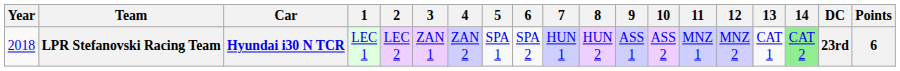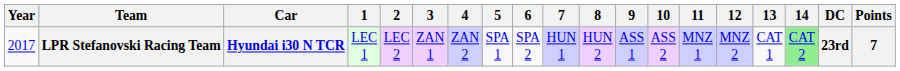LPR Stefanovski Racing Team | Year: 2018 -> 2017
LPR Stefanovski Racing Team | Points: 6 -> 7
